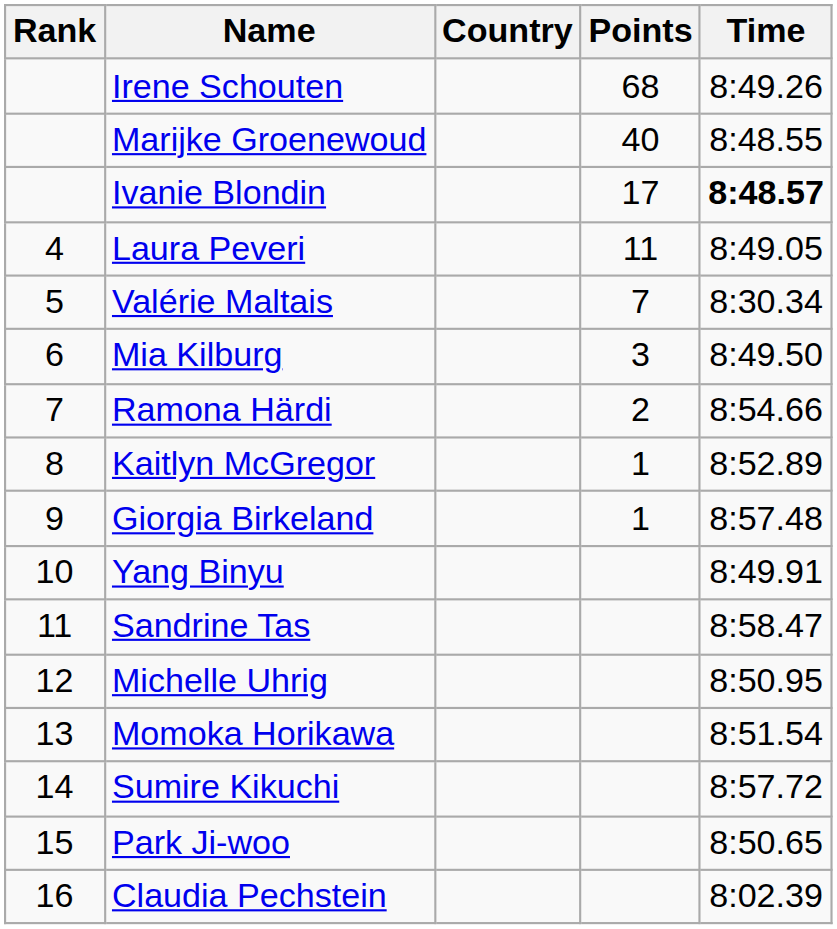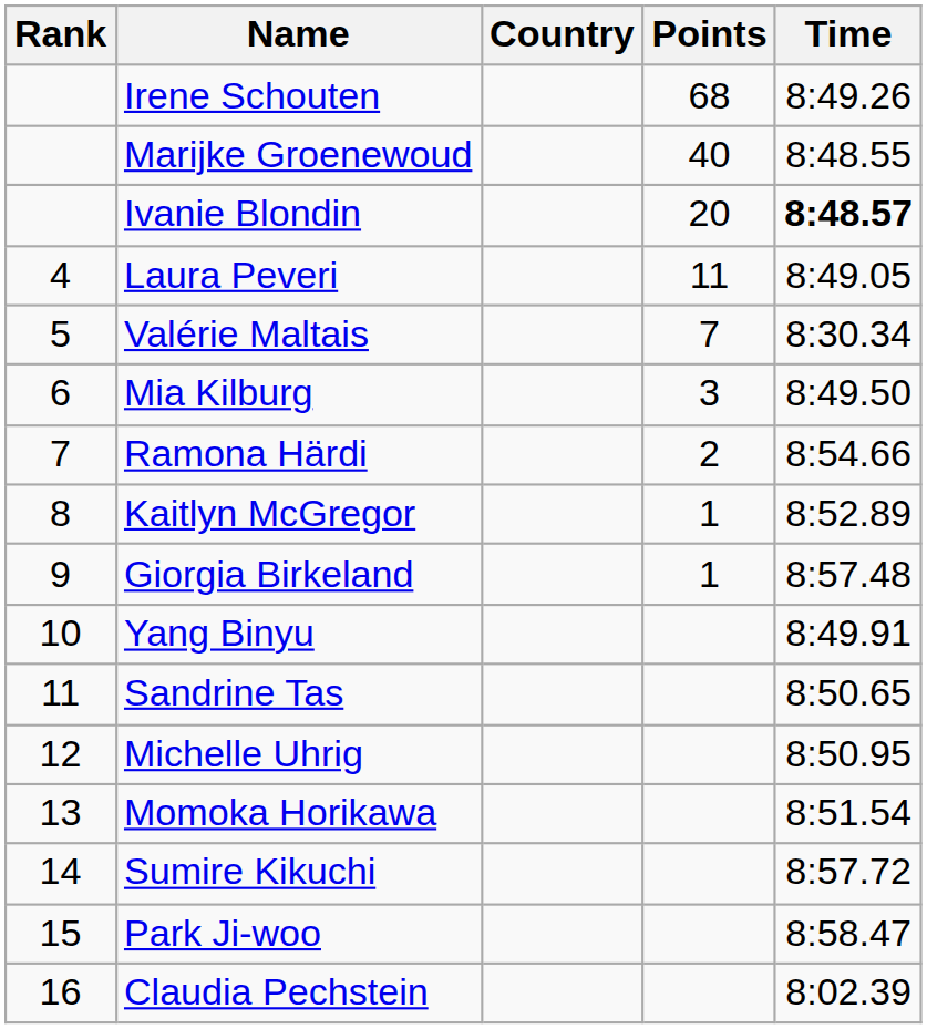Ivanie Blondin | Points: 17 -> 20
Sandrine Tas | Time: 8:58.47 -> 8:50.65
Park Ji-woo | Time: 8:50.65 -> 8:58.47
